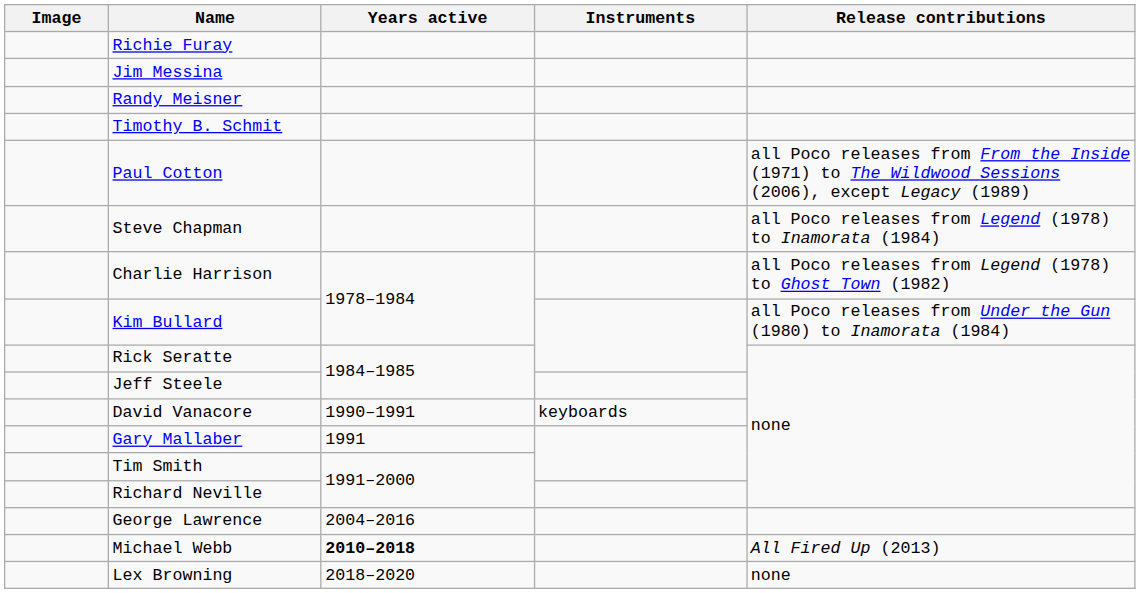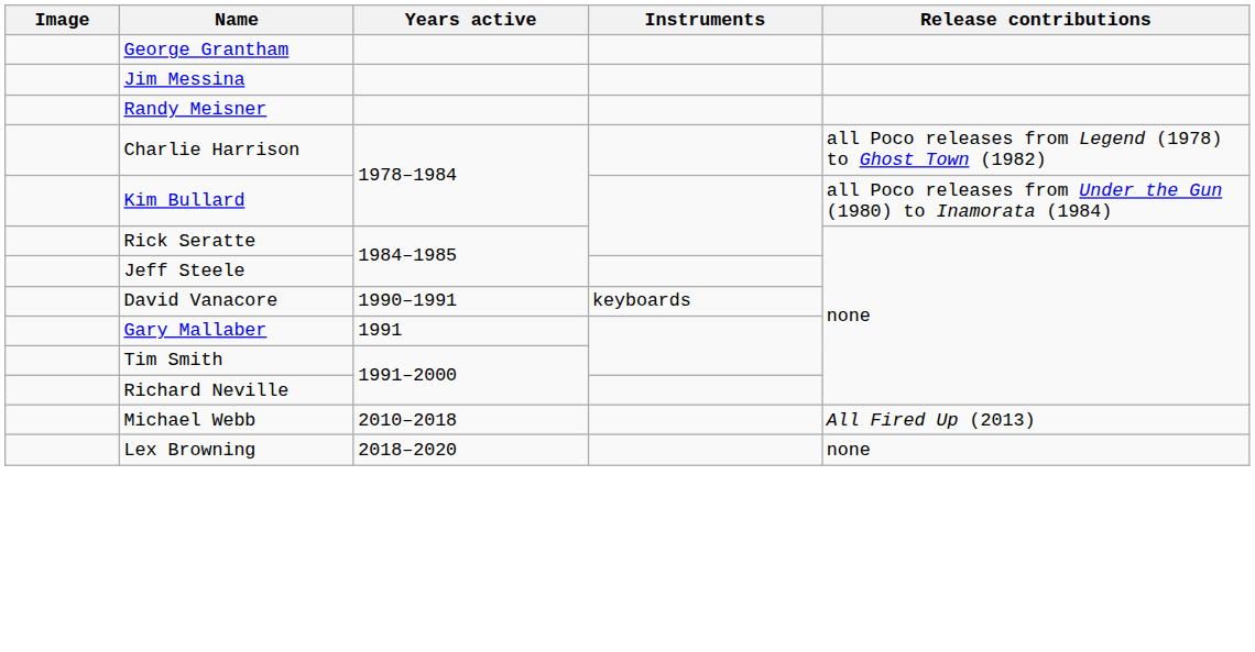+ row: George Grantham
- row: Richie Furay
- row: Timothy B. Schmit
- row: Paul Cotton | all Poco releases from From the Inside (1971) to The Wildwood Sessions (2006), except Legacy (1989)
- row: Steve Chapman | all Poco releases from Legend (1978) to Inamorata (1984)
- row: George Lawrence | 2004–2016
Michael Webb | Years active: bold -> normal
